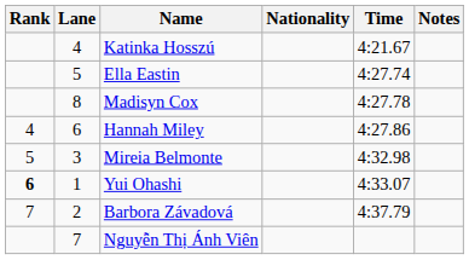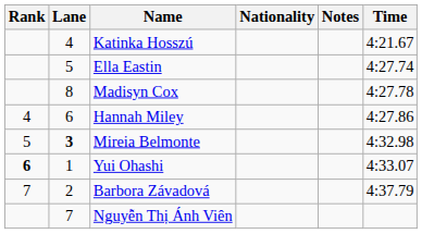columns swapped: Time <-> Notes
Mireia Belmonte | Lane: normal -> bold
